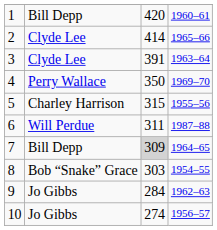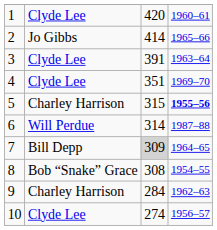1 | column 2: Bill Depp -> Clyde Lee
2 | column 2: Clyde Lee -> Jo Gibbs
4 | column 2: Perry Wallace -> Clyde Lee
4 | column 3: 350 -> 351
5 | column 4: normal -> bold
6 | column 3: 311 -> 314
8 | column 3: 303 -> 308
9 | column 2: Jo Gibbs -> Charley Harrison
10 | column 2: Jo Gibbs -> Clyde Lee
